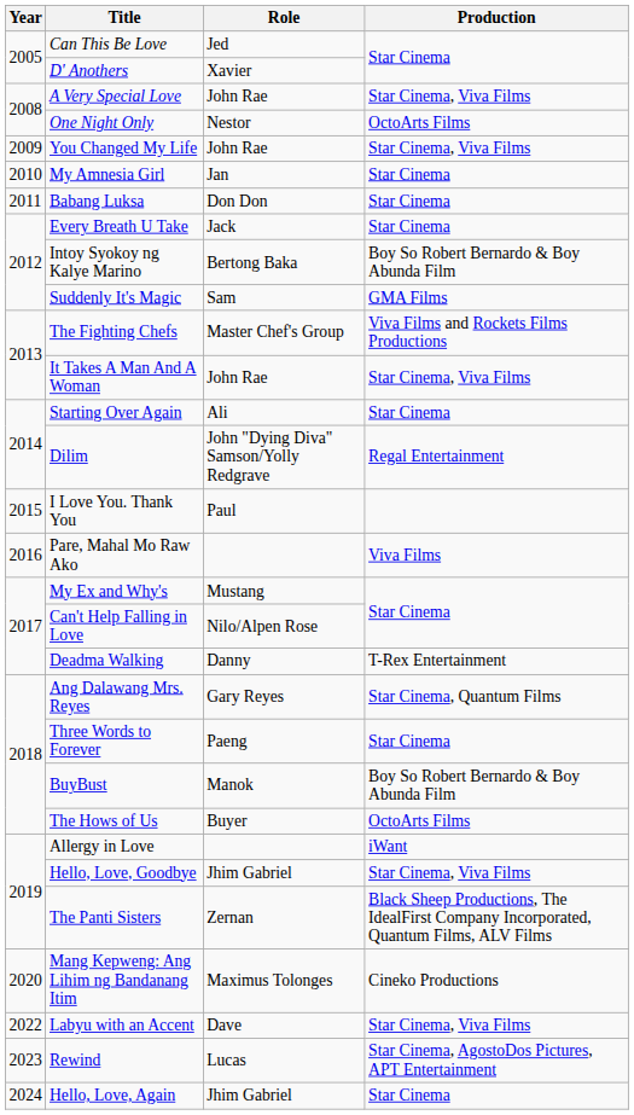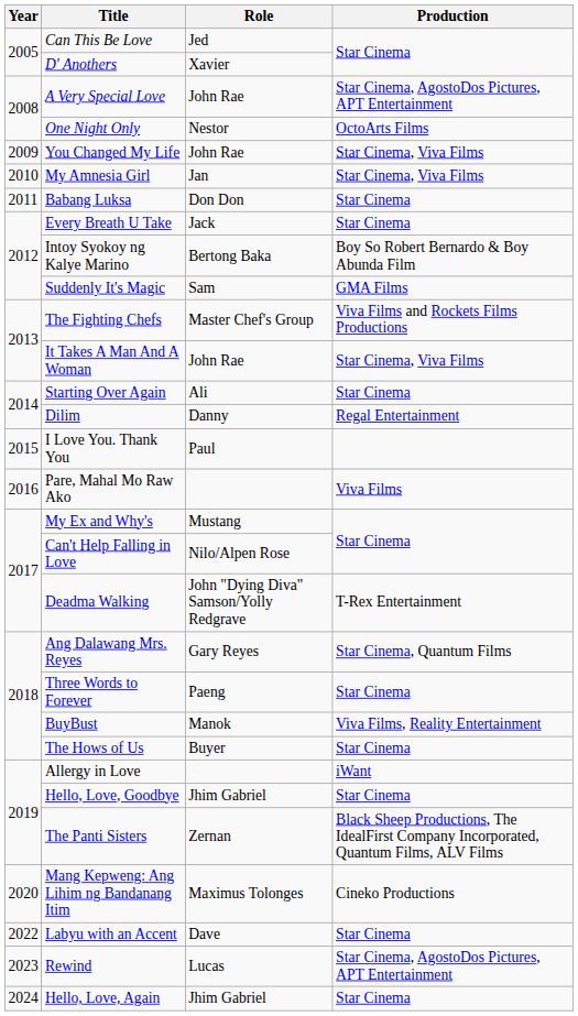A Very Special Love | Production: Star Cinema, Viva Films -> Star Cinema, AgostoDos Pictures, APT Entertainment
My Amnesia Girl | Production: Star Cinema -> Star Cinema, Viva Films
Dilim | Role: John "Dying Diva" Samson/Yolly Redgrave -> Danny
Deadma Walking | Role: Danny -> John "Dying Diva" Samson/Yolly Redgrave
BuyBust | Production: Boy So Robert Bernardo & Boy Abunda Film -> Viva Films, Reality Entertainment
The Hows of Us | Production: OctoArts Films -> Star Cinema
Hello, Love, Goodbye | Production: Star Cinema, Viva Films -> Star Cinema
Labyu with an Accent | Production: Star Cinema, Viva Films -> Star Cinema
